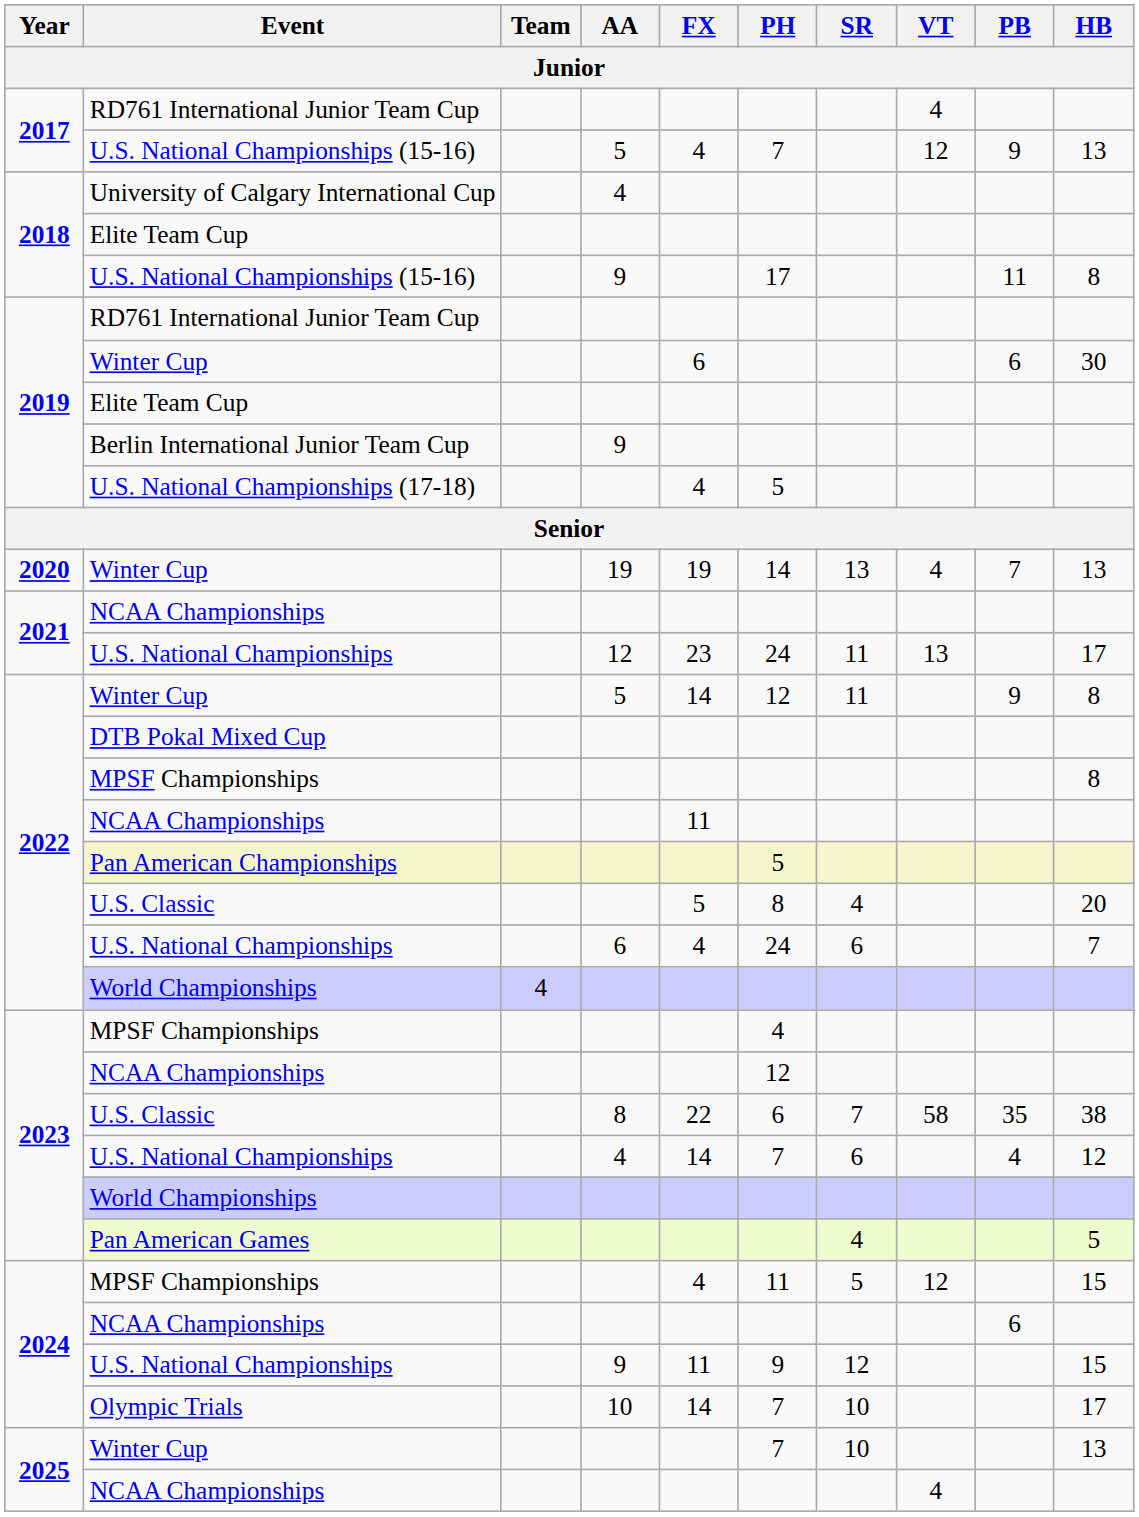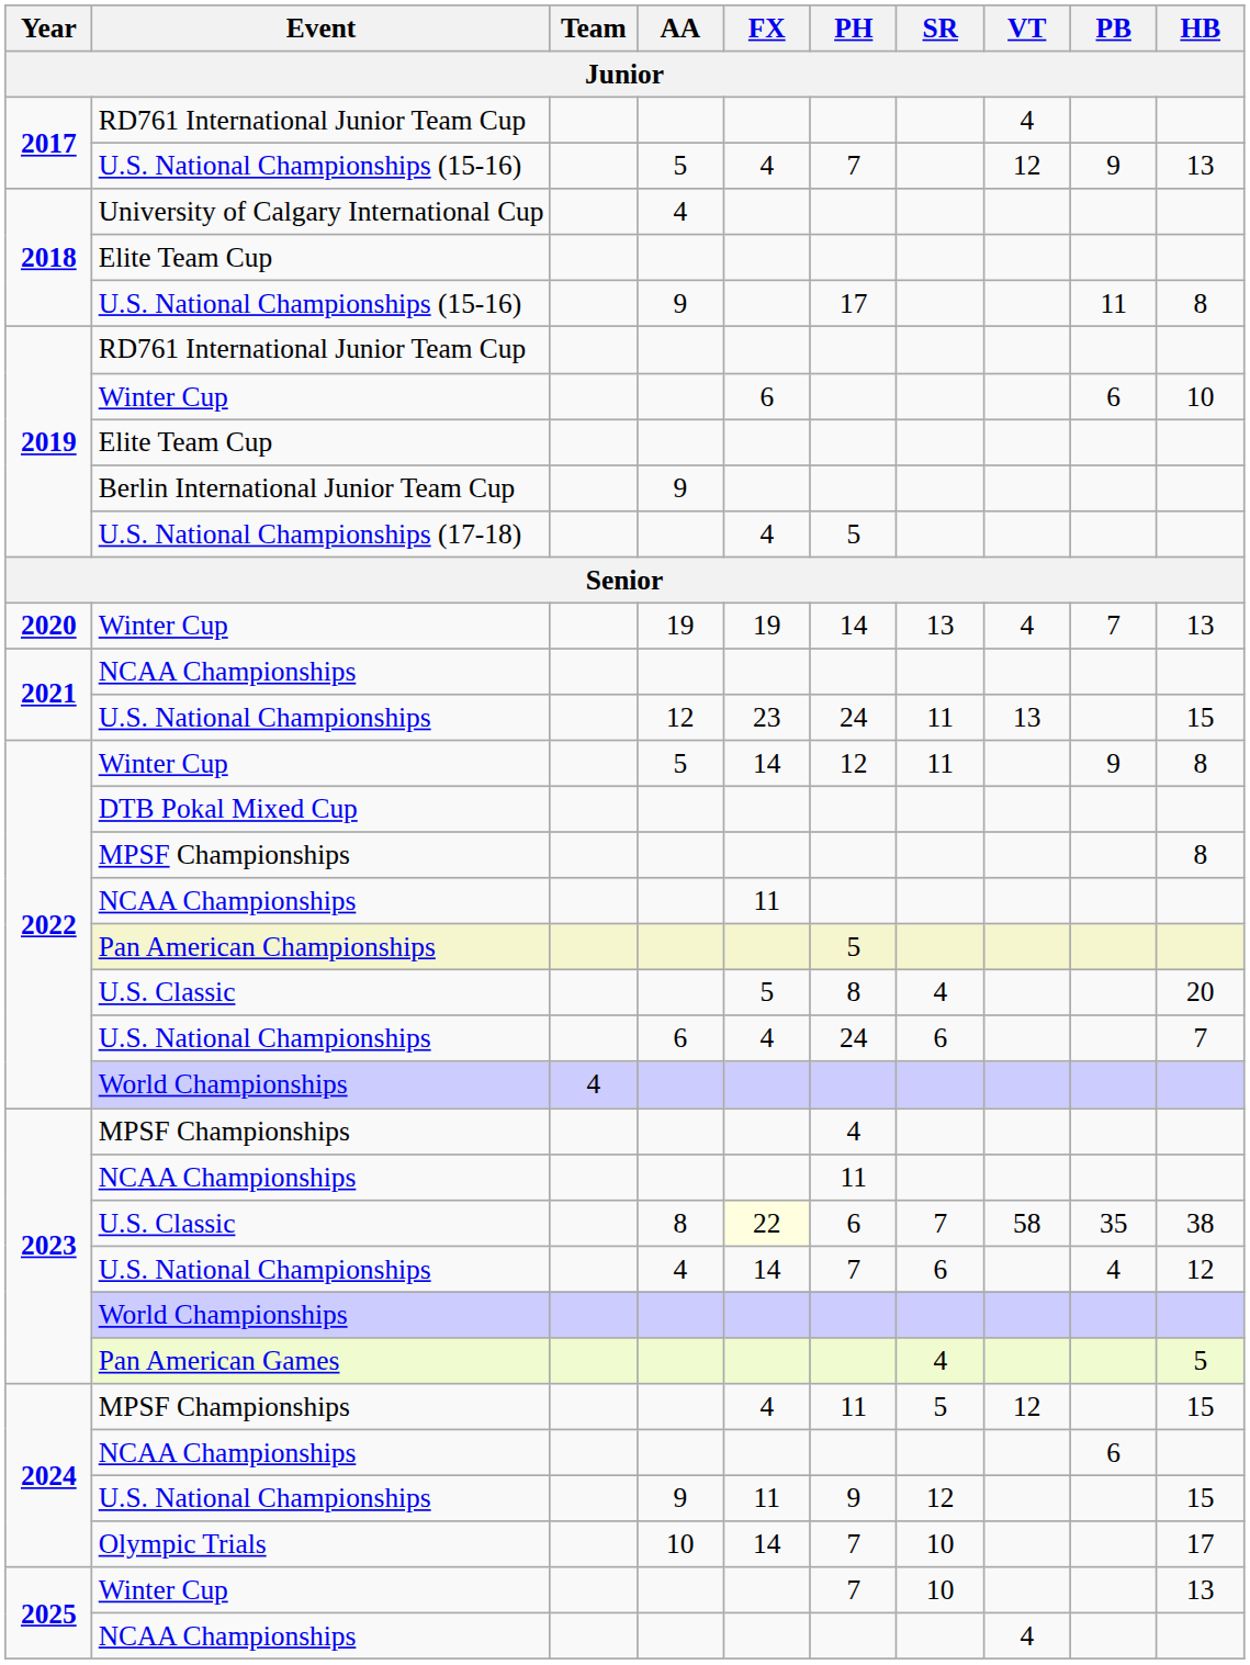2019 / Winter Cup | HB: 30 -> 10
2021 / U.S. National Championships | HB: 17 -> 15
2023 / NCAA Championships | PH: 12 -> 11
2023 / U.S. Classic | FX: no background -> lightyellow background
